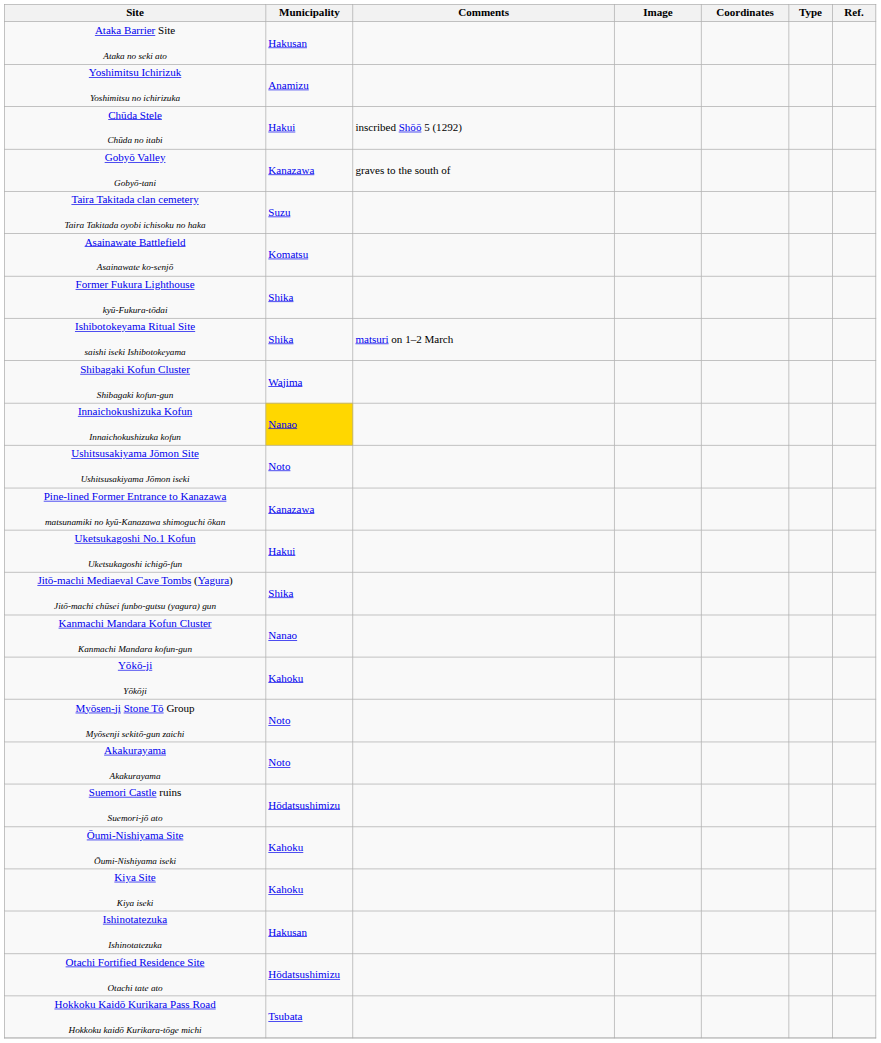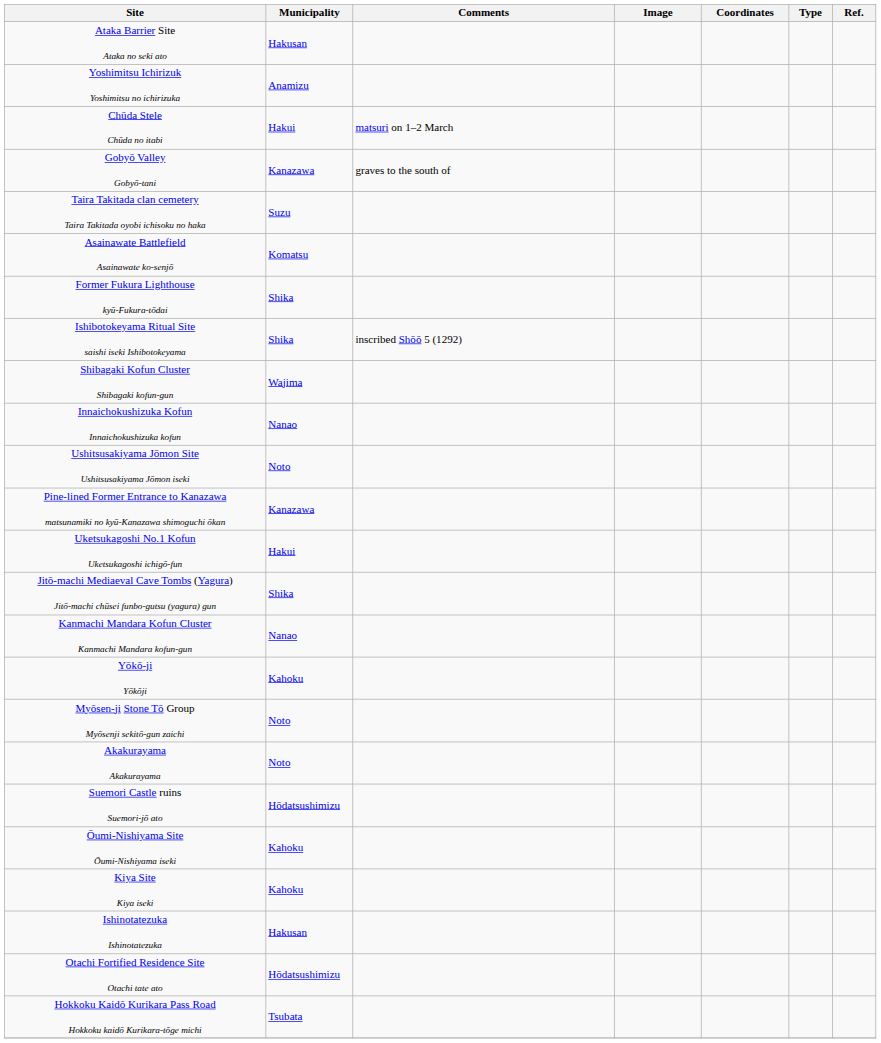Chūda Stele Chūda no itabi | Comments: inscribed Shōō 5 (1292) -> matsuri on 1–2 March
Ishibotokeyama Ritual Site saishi iseki Ishibotokeyama | Comments: matsuri on 1–2 March -> inscribed Shōō 5 (1292)
Innaichokushizuka Kofun Innaichokushizuka kofun | Municipality: gold background -> no background
